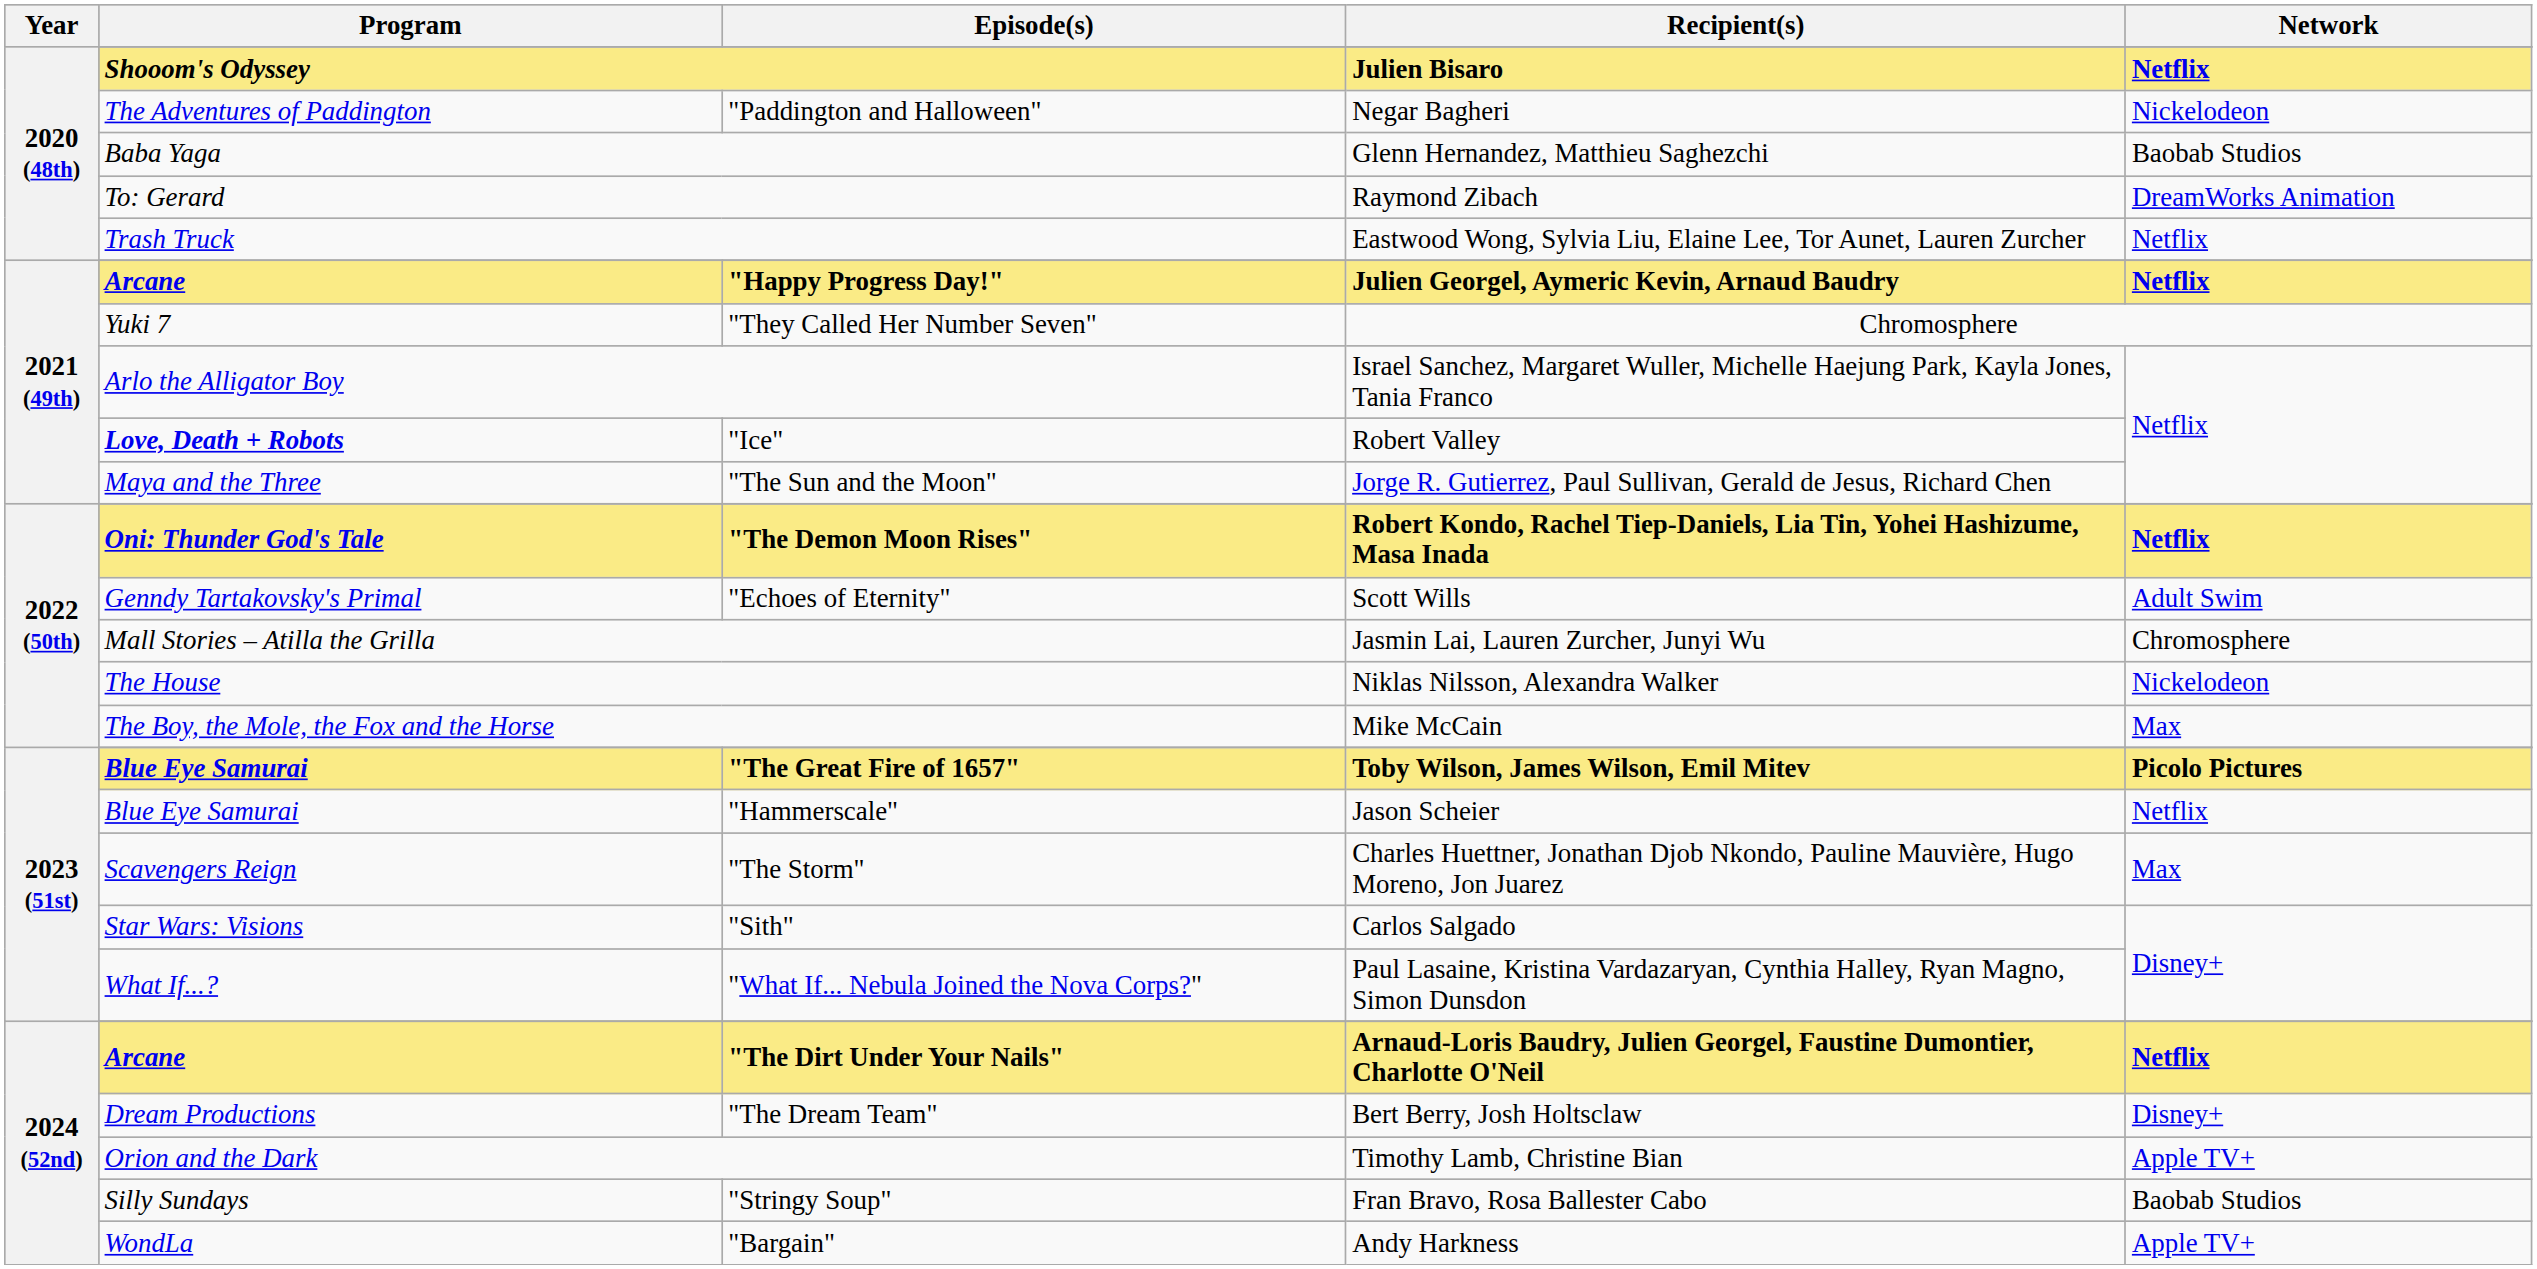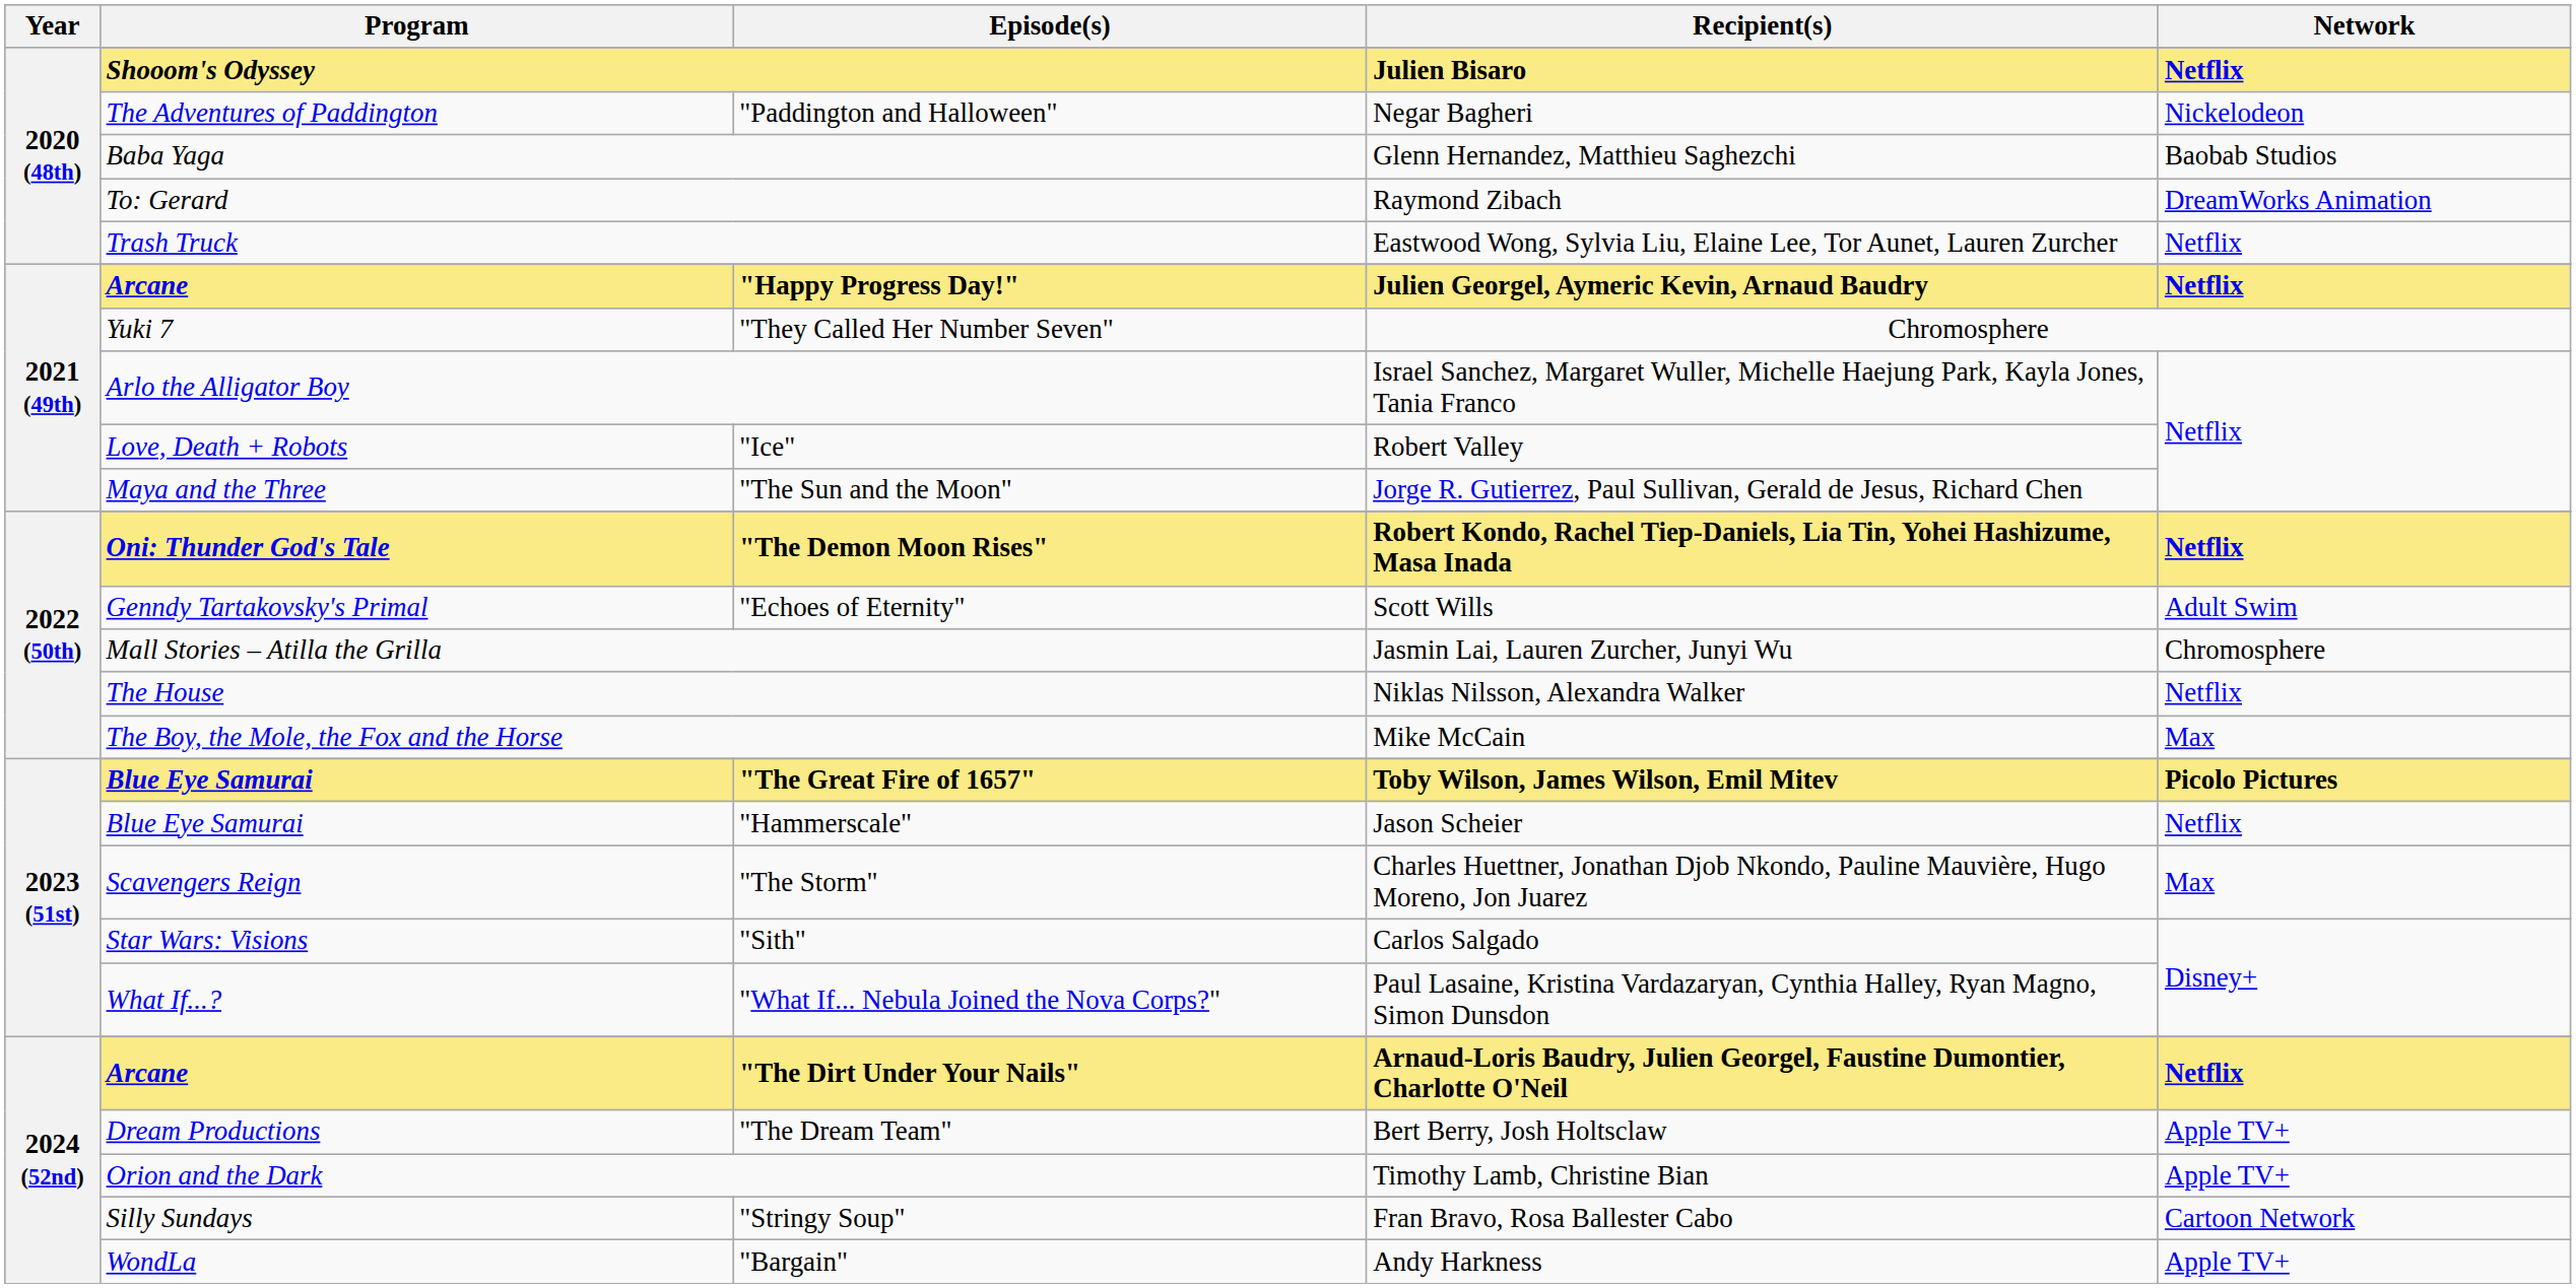"Ice" | Program: bold -> normal
The House | Network: Nickelodeon -> Netflix
"The Dream Team" | Network: Disney+ -> Apple TV+
"Stringy Soup" | Network: Baobab Studios -> Cartoon Network
